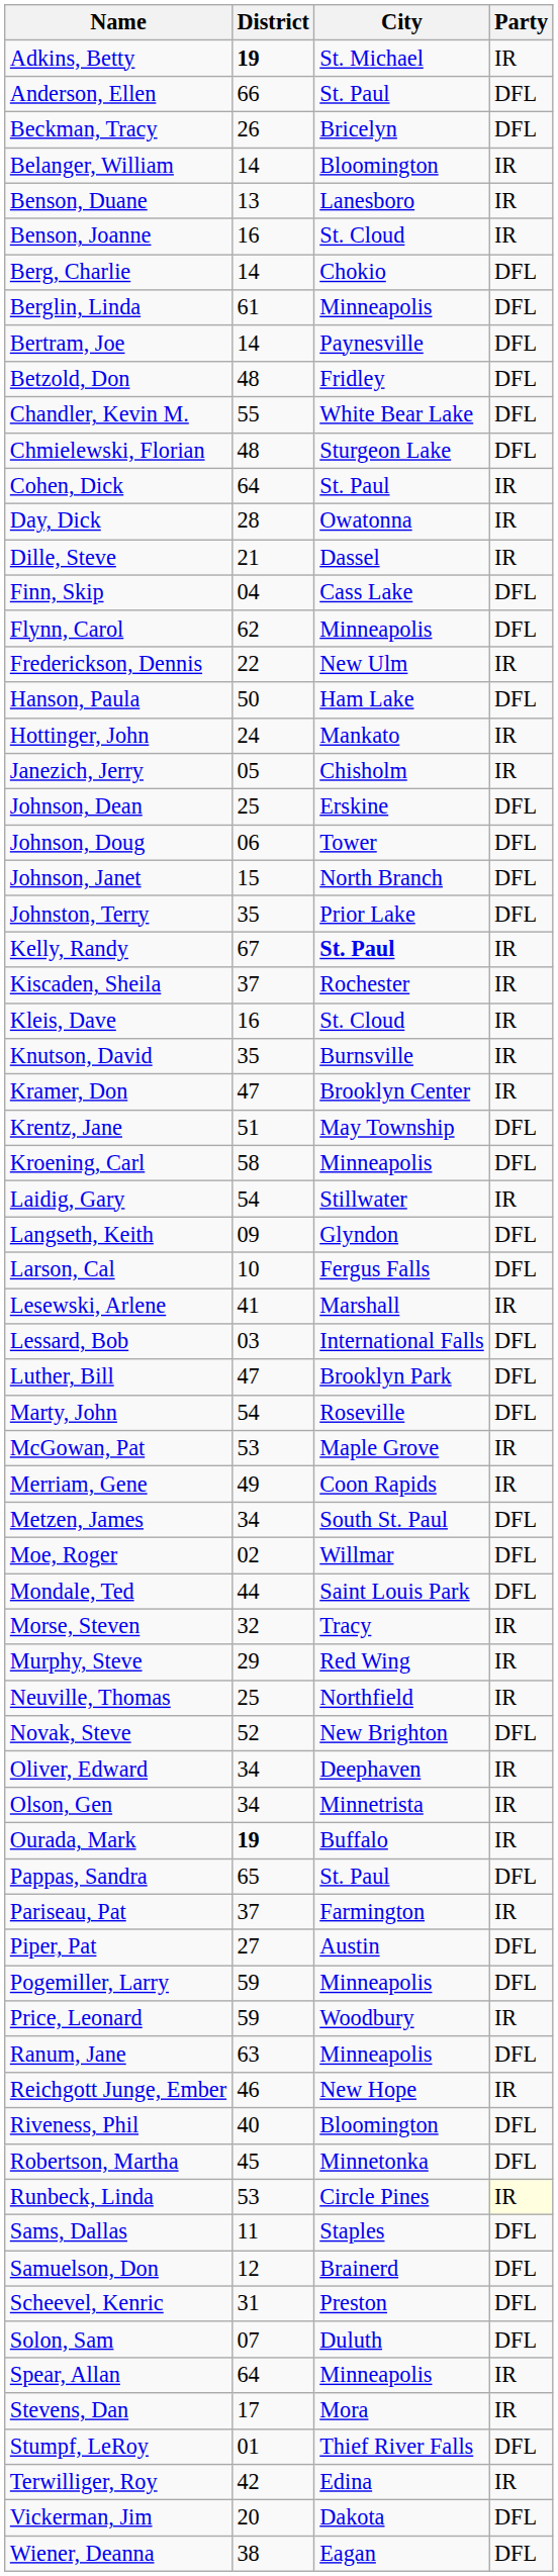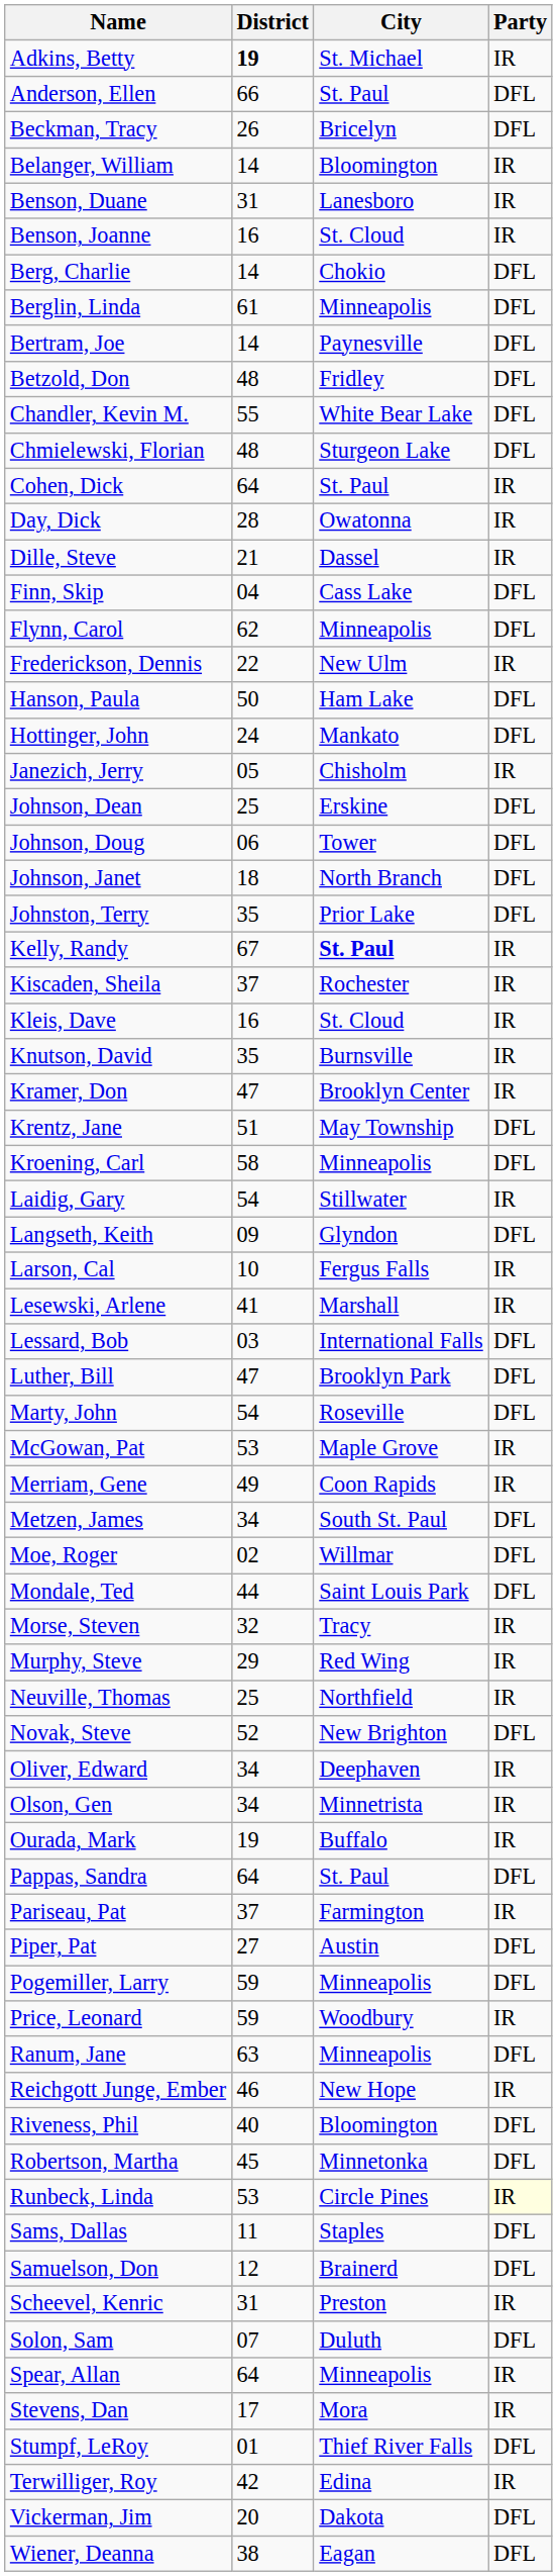Benson, Duane | District: 13 -> 31
Hottinger, John | Party: IR -> DFL
Johnson, Janet | District: 15 -> 18
Larson, Cal | Party: DFL -> IR
Ourada, Mark | District: bold -> normal
Pappas, Sandra | District: 65 -> 64
Scheevel, Kenric | Party: DFL -> IR
